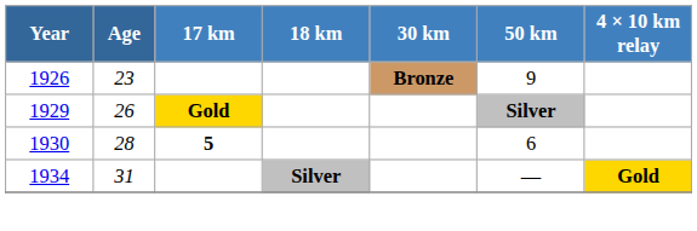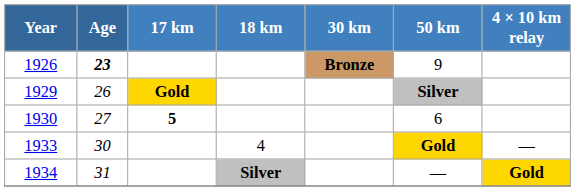1926 | Age: normal -> bold
1930 | Age: 28 -> 27
+ row: 1933 | 30 | 4 | Gold | —
